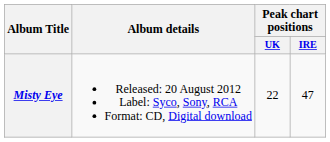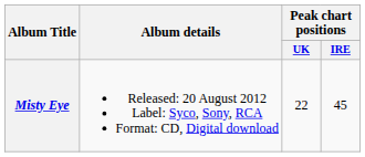Misty Eye | Peak chart positions / IRE: 47 -> 45
